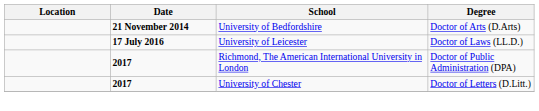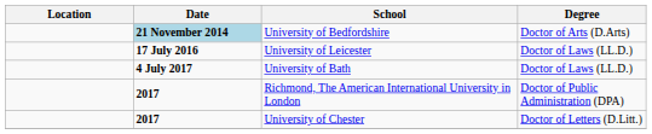University of Bedfordshire | Date: no background -> lightblue background
+ row: 4 July 2017 | University of Bath | Doctor of Laws (LL.D.)
